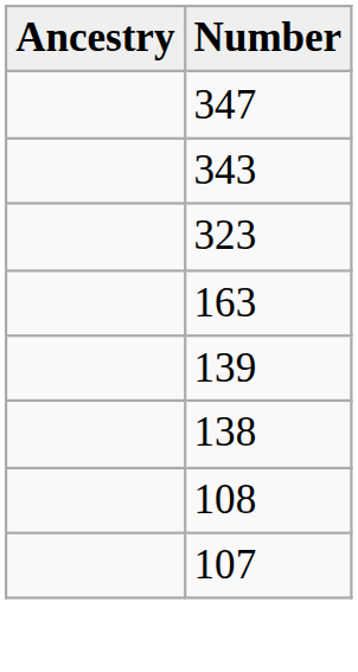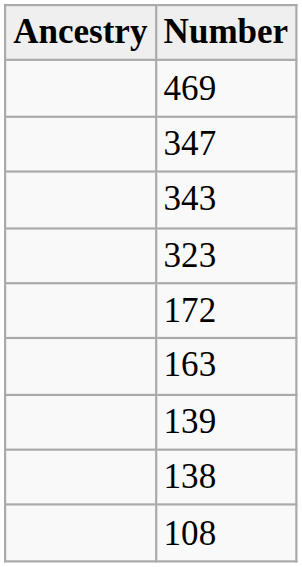+ row: 469
+ row: 172
- row: 107
